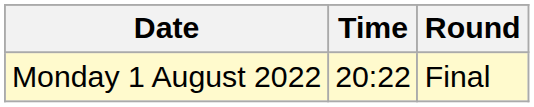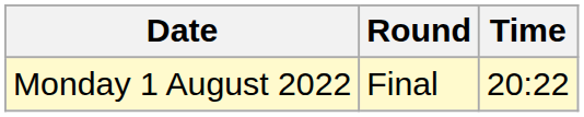columns swapped: Time <-> Round
